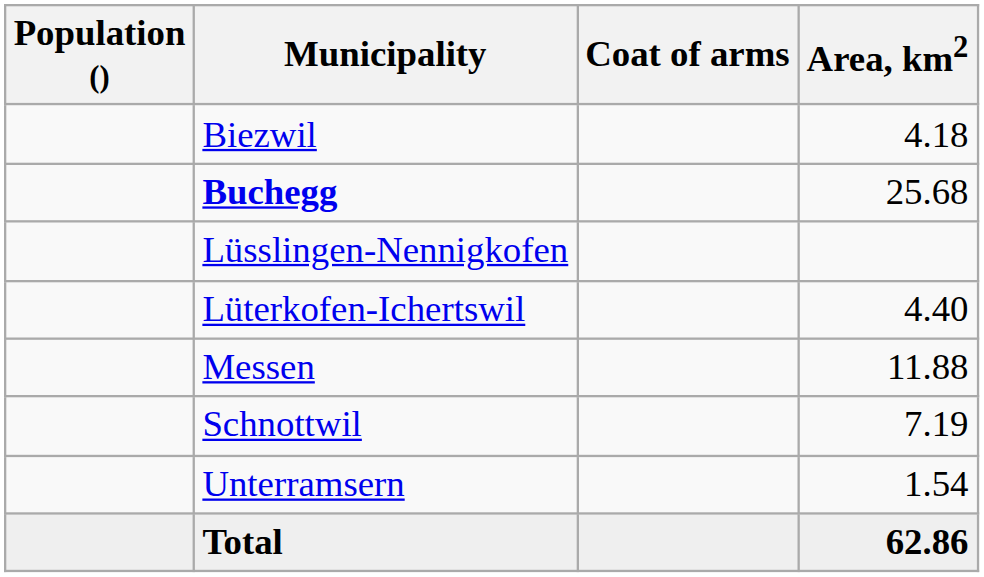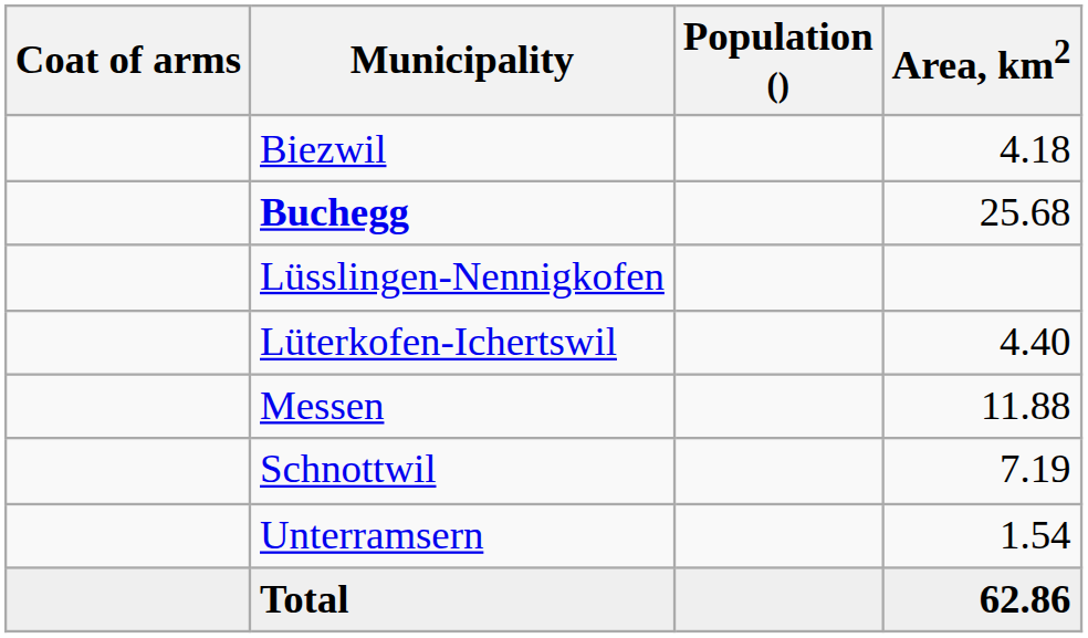columns swapped: Coat of arms <-> Population ()
